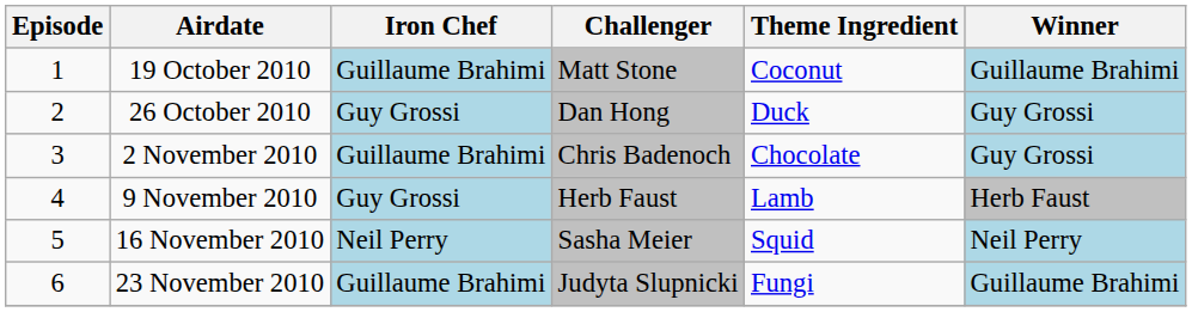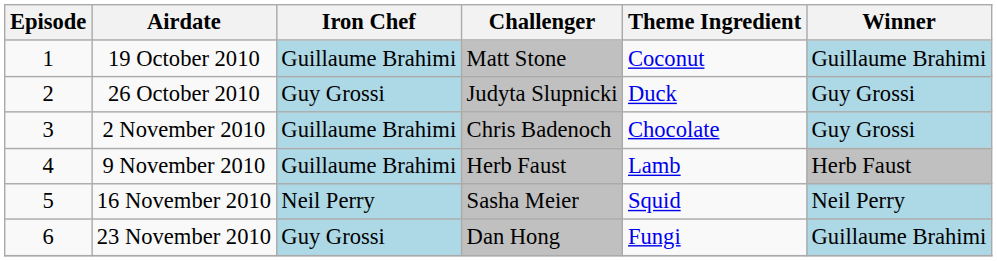26 October 2010 | Challenger: Dan Hong -> Judyta Slupnicki
9 November 2010 | Iron Chef: Guy Grossi -> Guillaume Brahimi
23 November 2010 | Iron Chef: Guillaume Brahimi -> Guy Grossi
23 November 2010 | Challenger: Judyta Slupnicki -> Dan Hong
